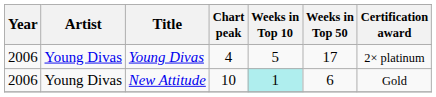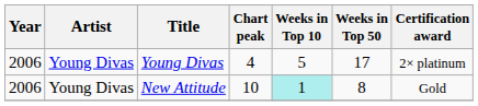New Attitude | Weeks in Top 50: 6 -> 8
